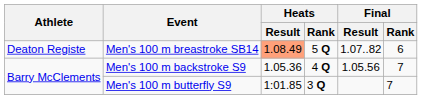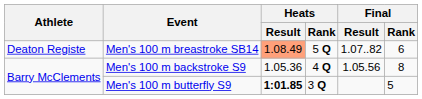Men's 100 m backstroke S9 | Final / Rank: 7 -> 8
Men's 100 m butterfly S9 | Heats / Result: normal -> bold
Men's 100 m butterfly S9 | Final / Rank: 7 -> 5
